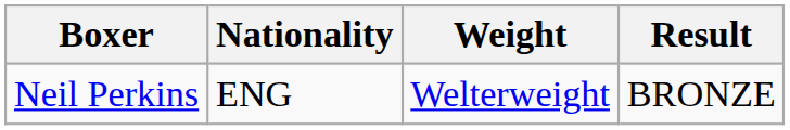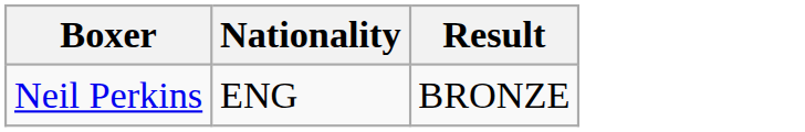- column: Weight | Welterweight
